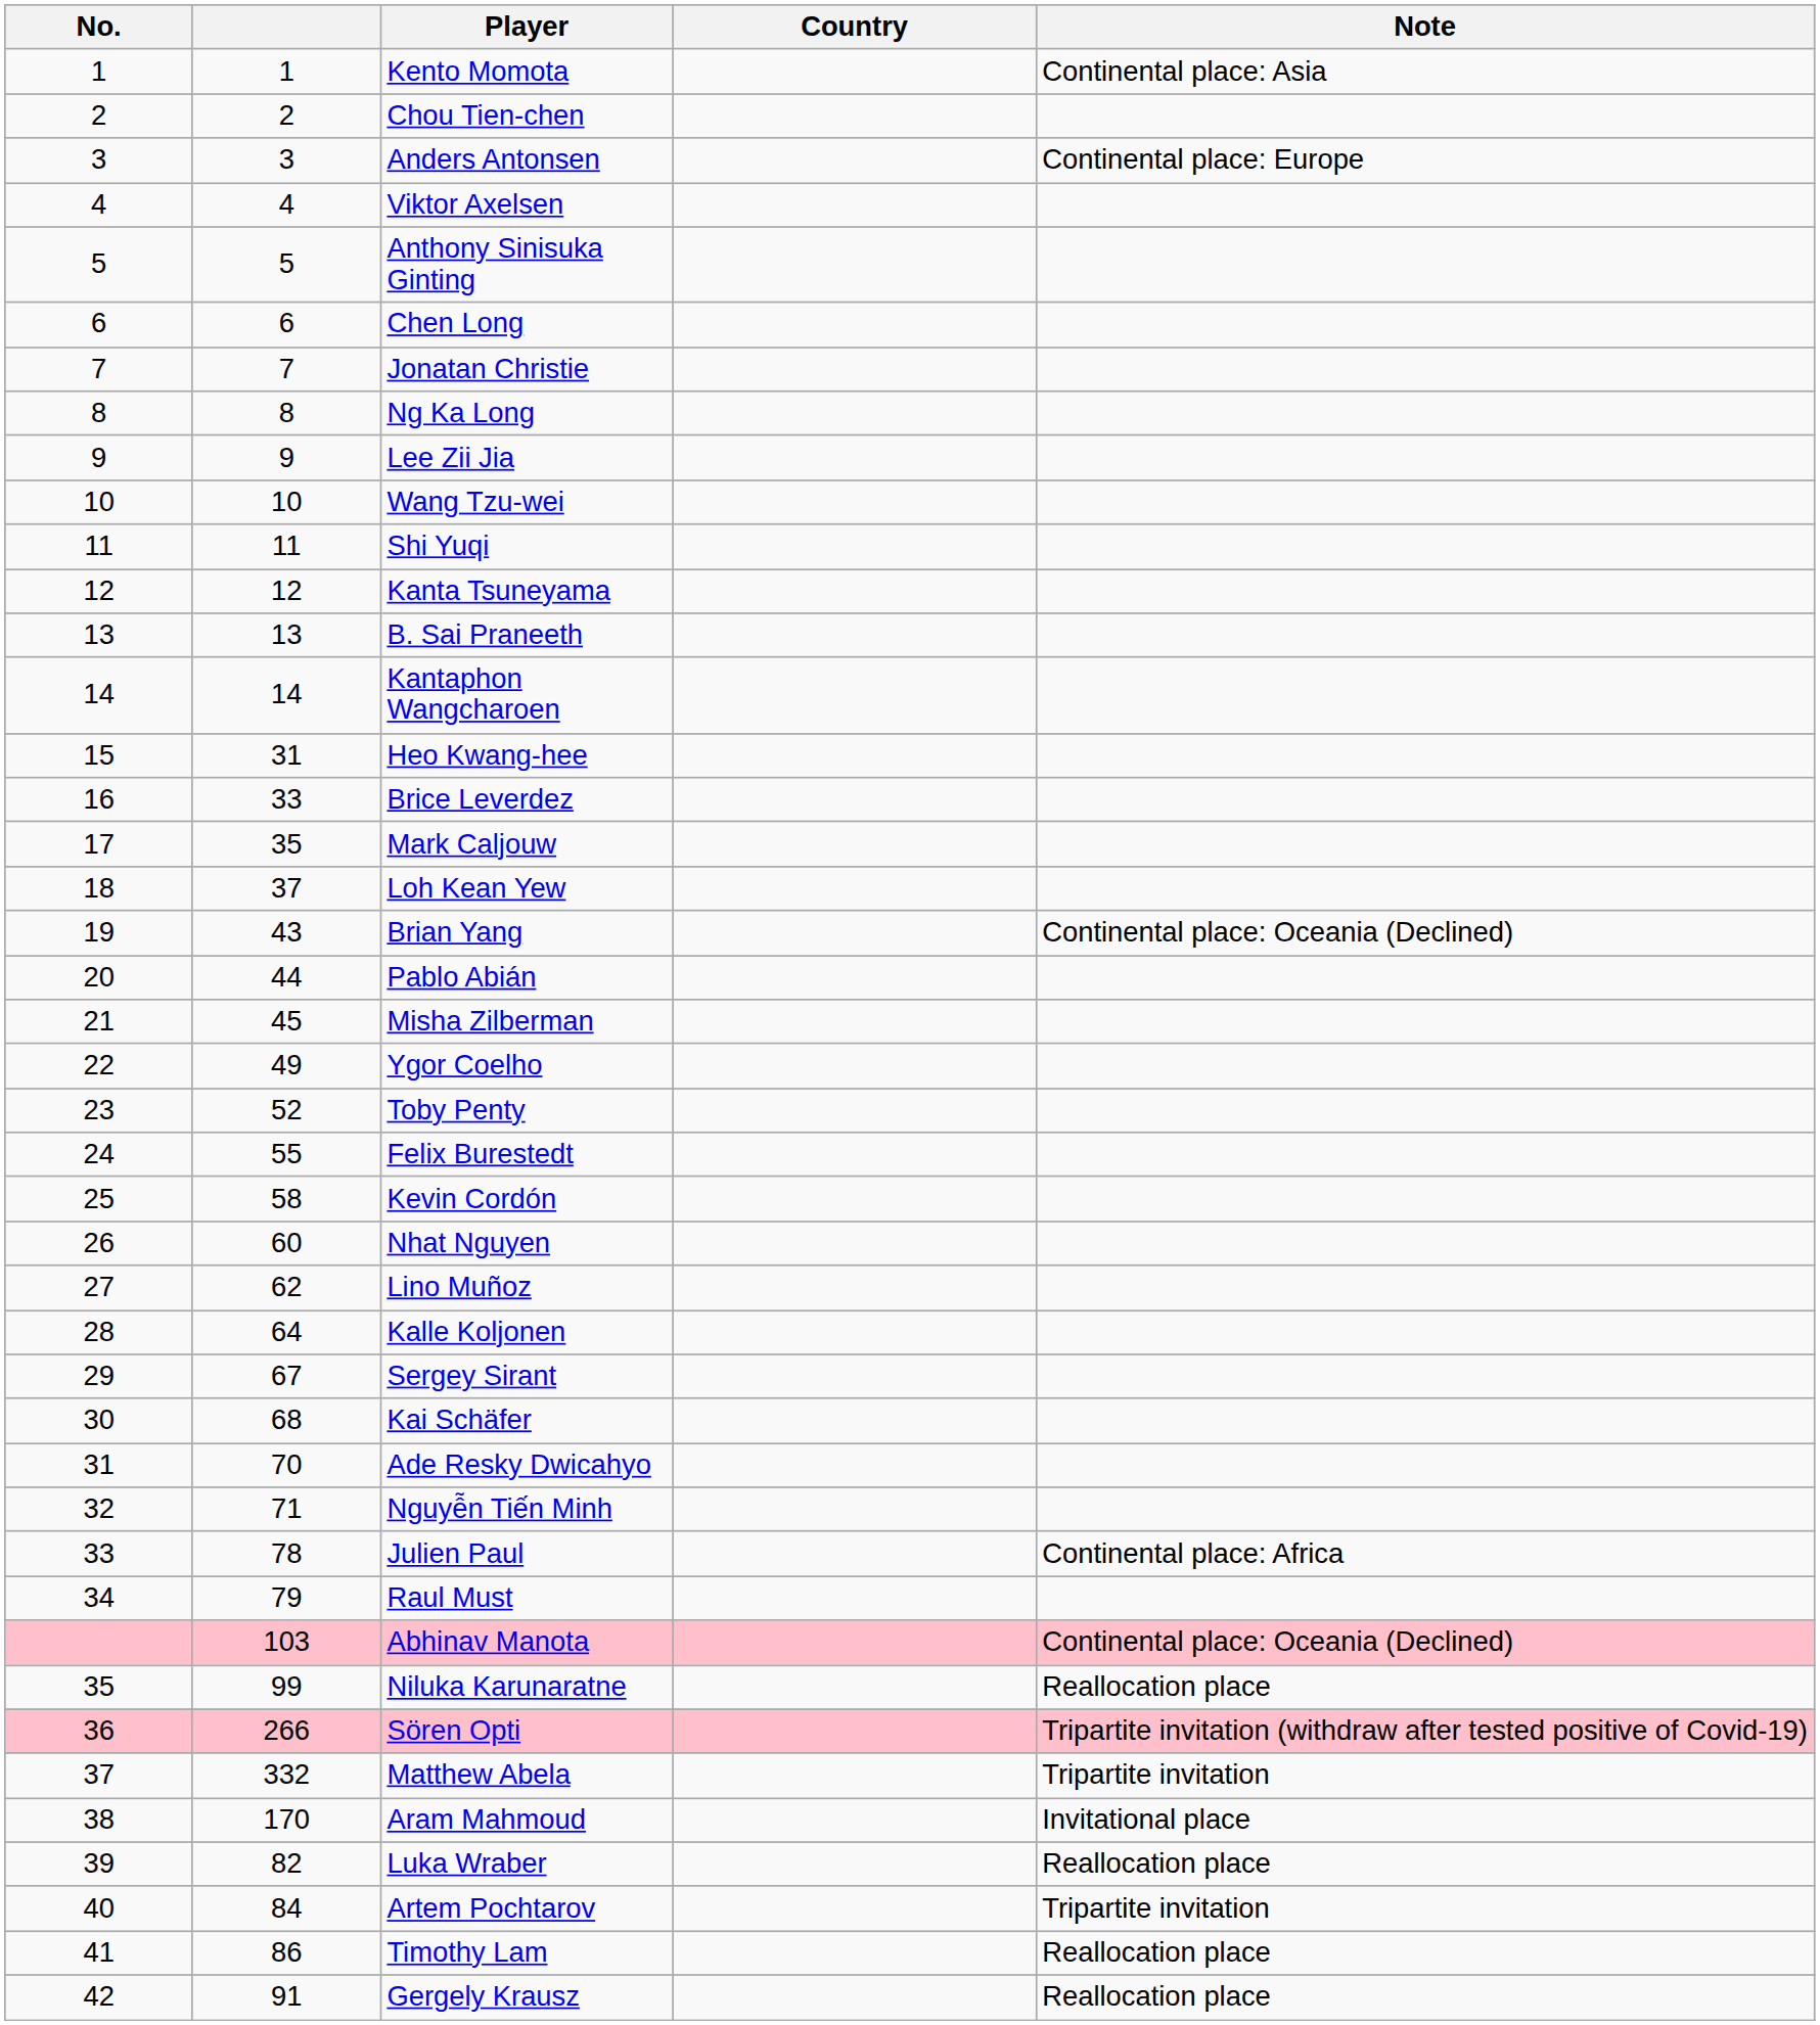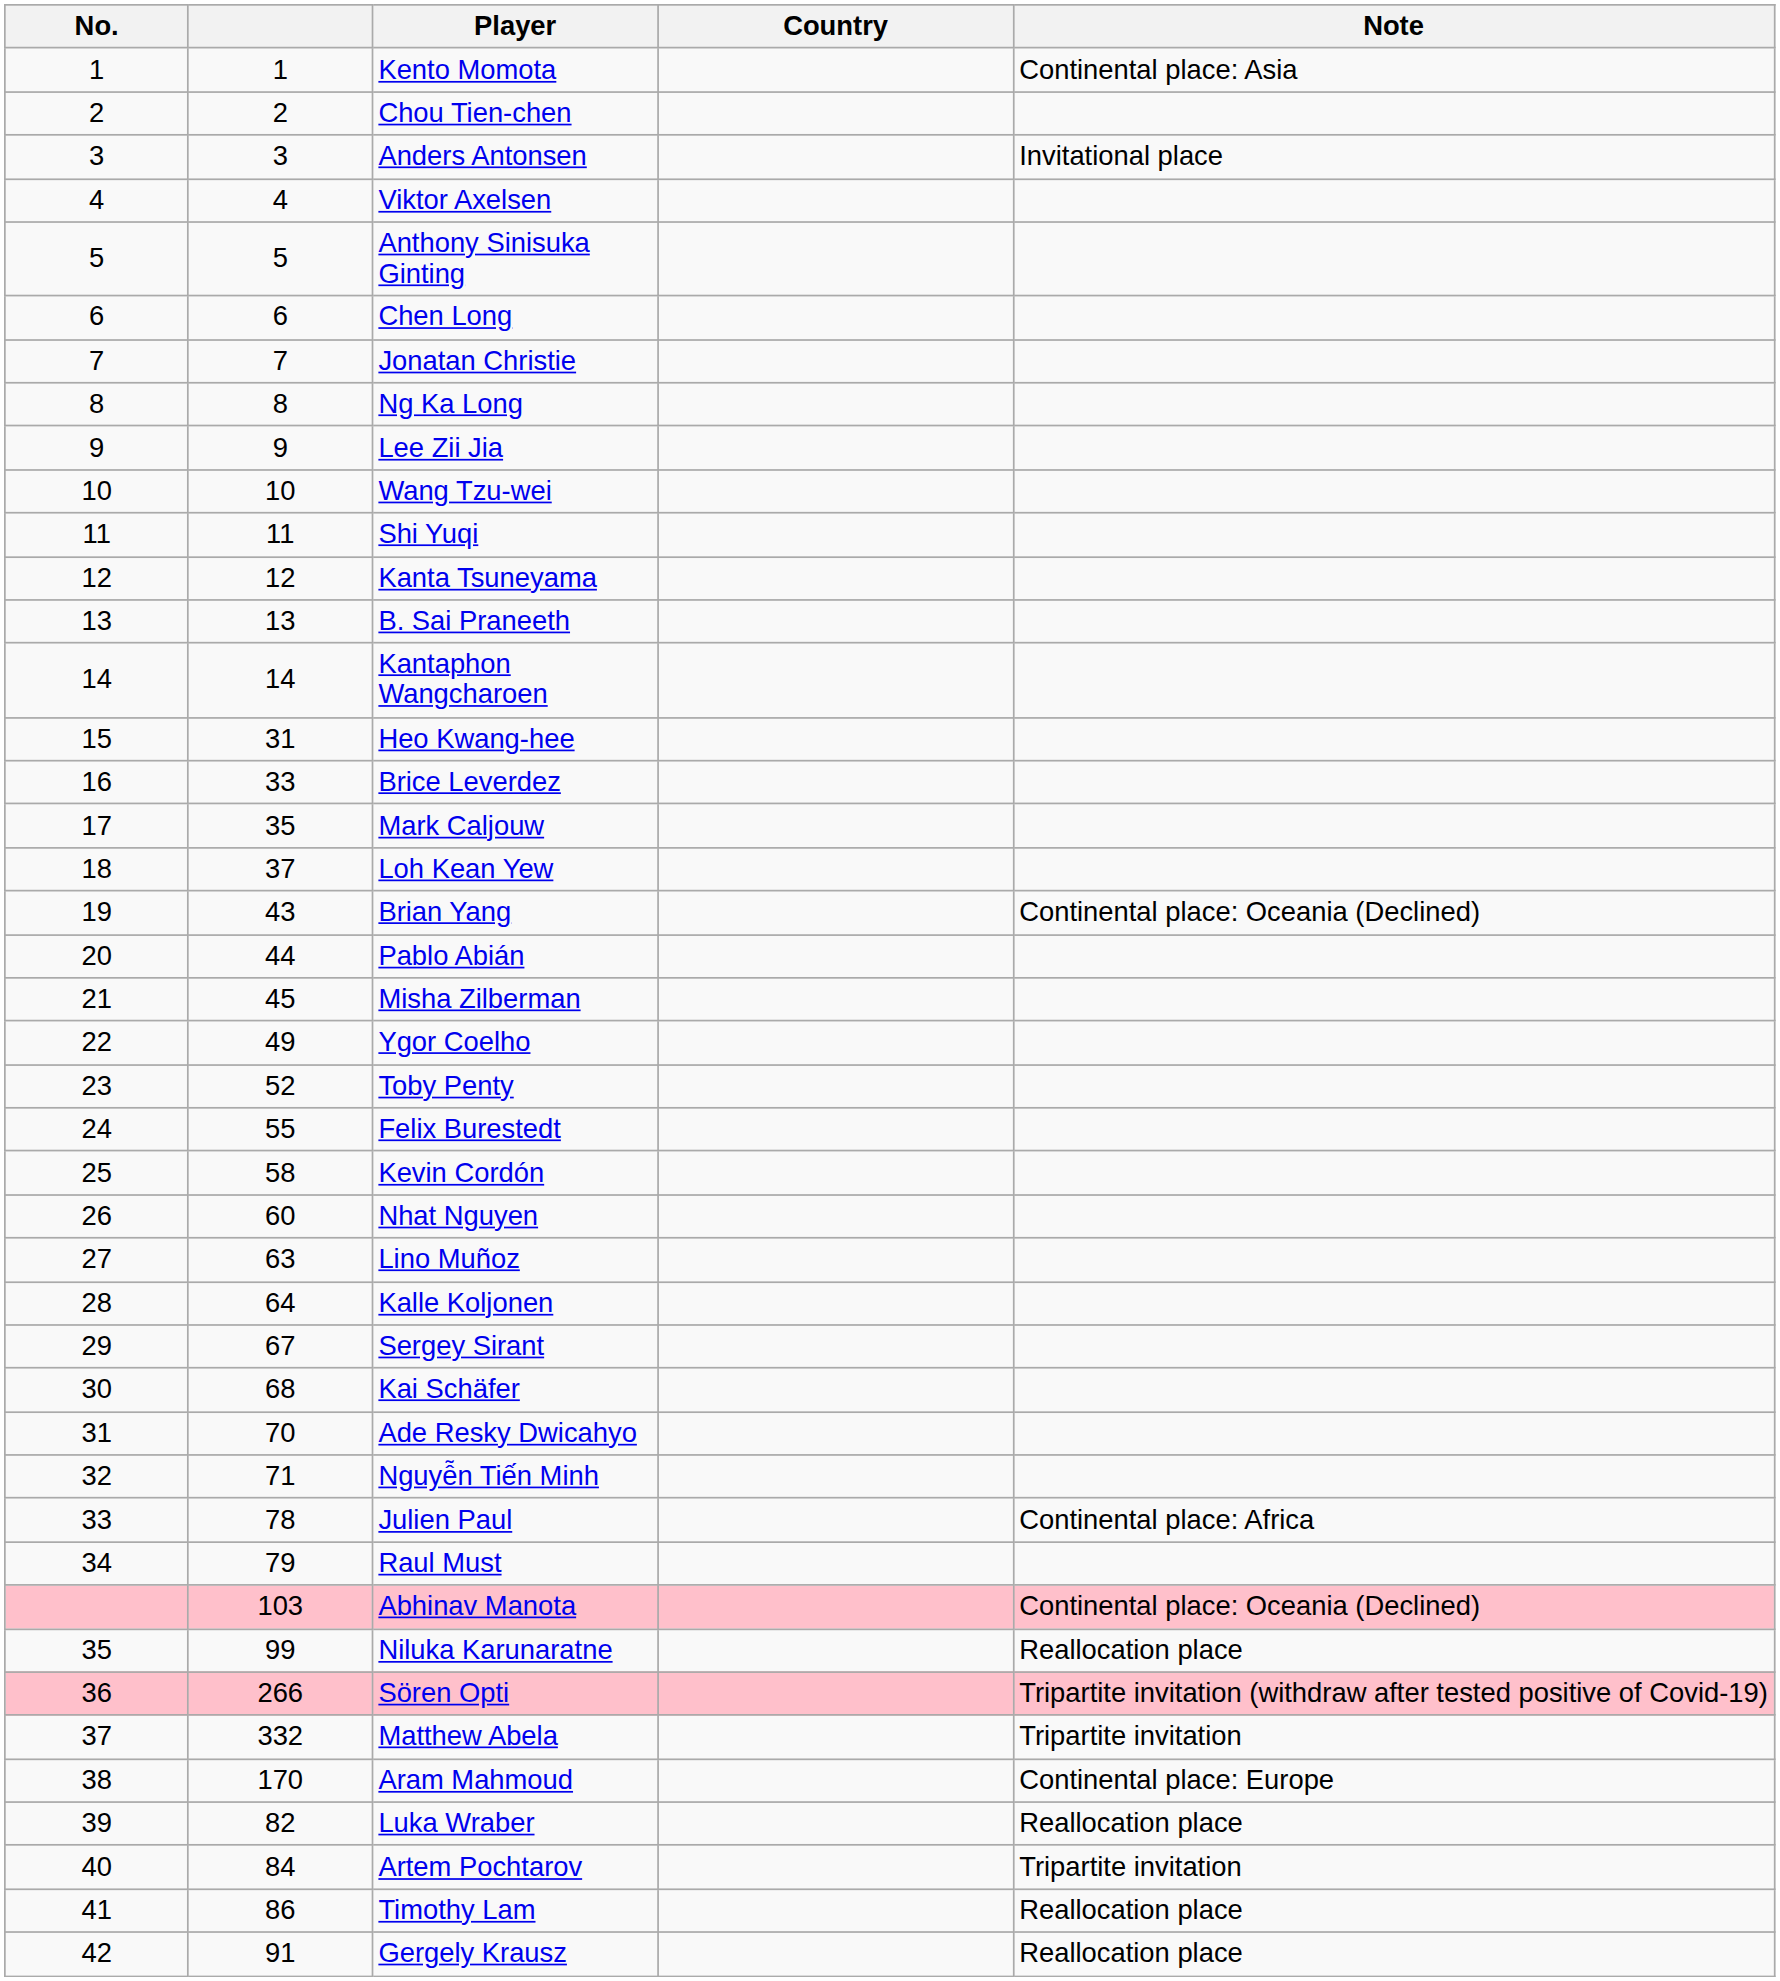Anders Antonsen | Note: Continental place: Europe -> Invitational place
Lino Muñoz | column 2: 62 -> 63
Aram Mahmoud | Note: Invitational place -> Continental place: Europe
